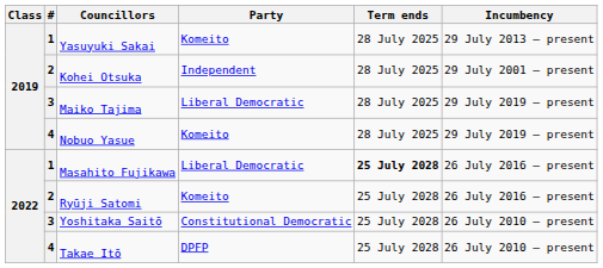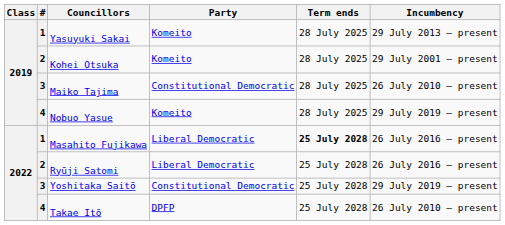Kohei Otsuka | Party: Independent -> Komeito
Maiko Tajima | Party: Liberal Democratic -> Constitutional Democratic
Maiko Tajima | Incumbency: 29 July 2019 – present -> 26 July 2010 – present
Ryūji Satomi | Party: Komeito -> Liberal Democratic
Yoshitaka Saitō | Incumbency: 26 July 2010 – present -> 29 July 2019 – present
